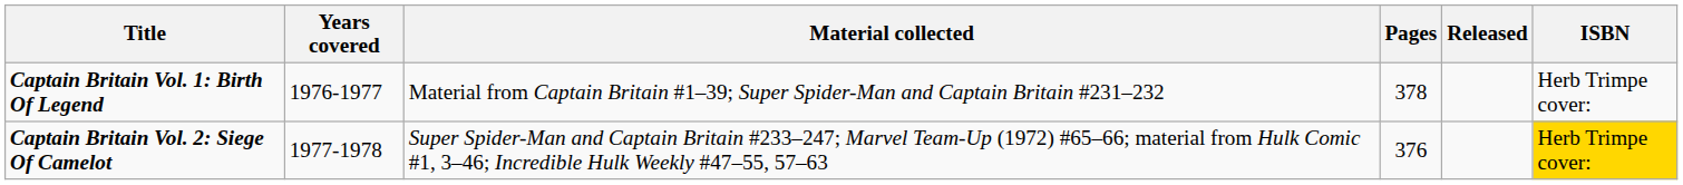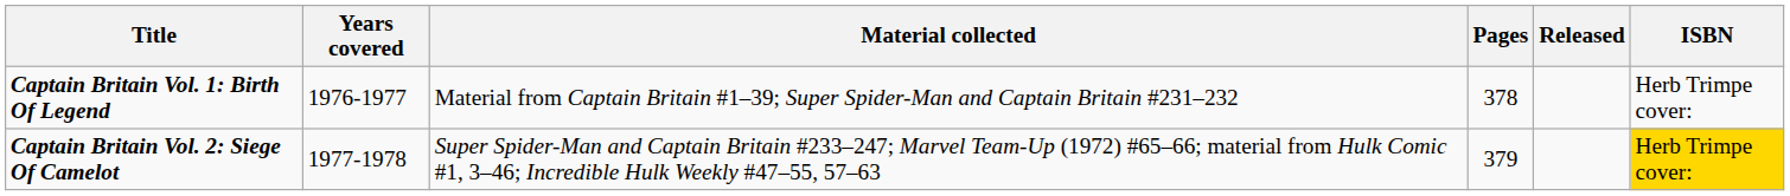Captain Britain Vol. 2: Siege Of Camelot | Pages: 376 -> 379
